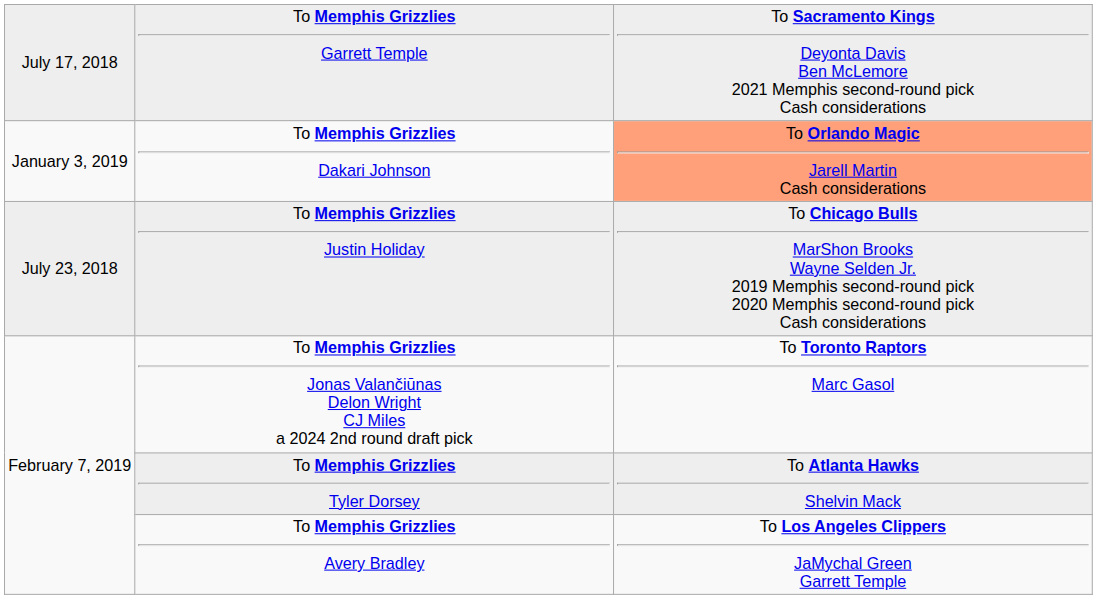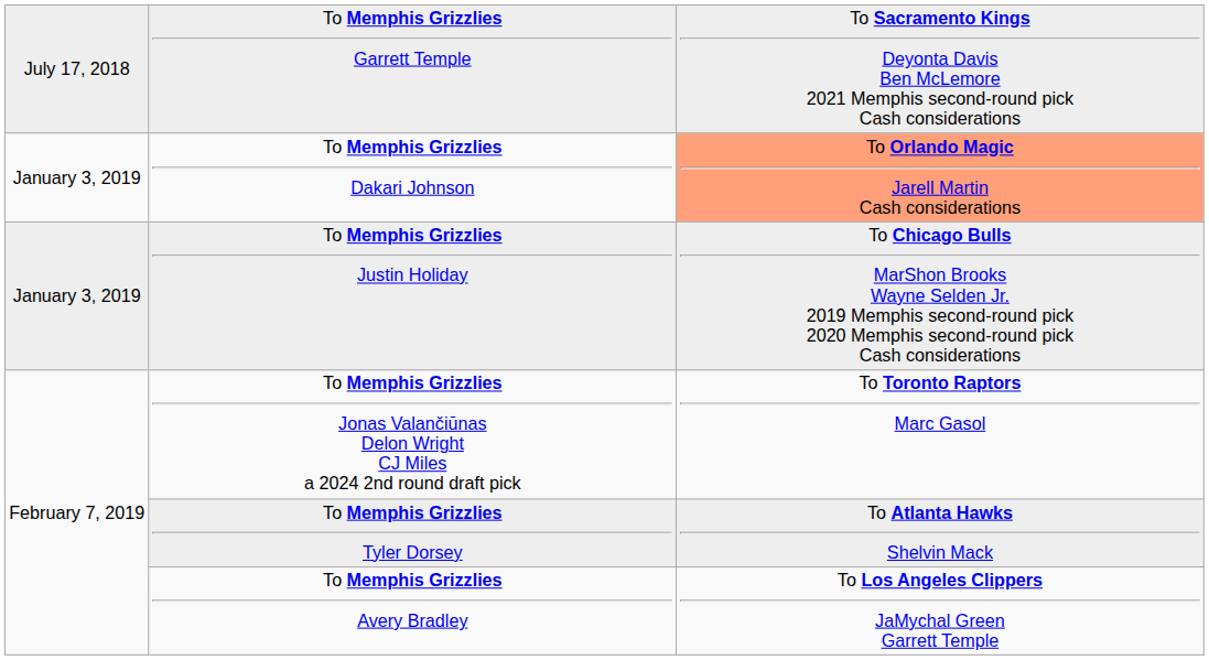To Memphis Grizzlies Justin Holiday | column 1: July 23, 2018 -> January 3, 2019
